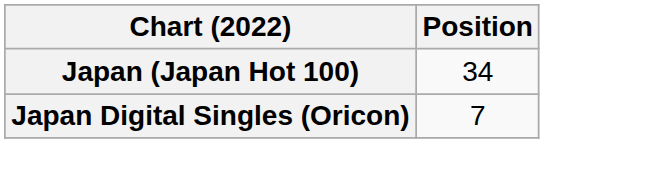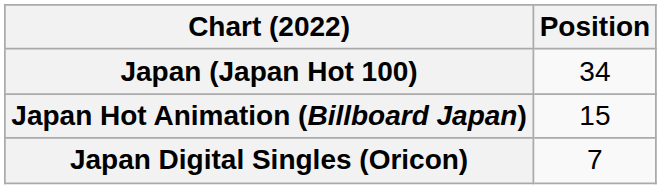+ row: Japan Hot Animation (Billboard Japan) | 15
